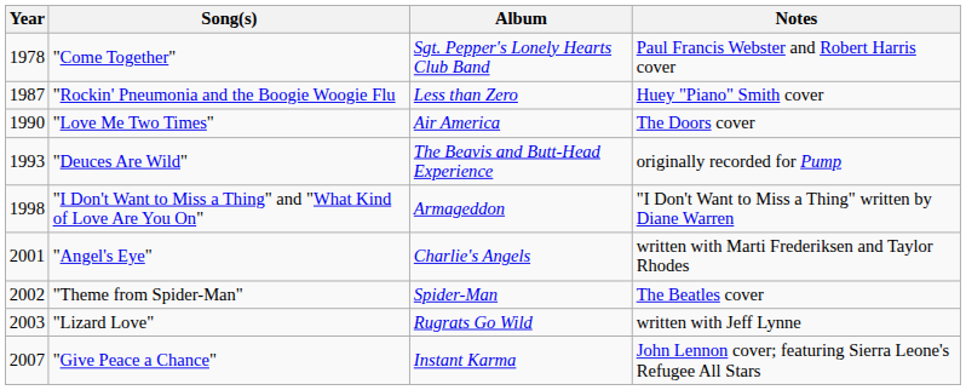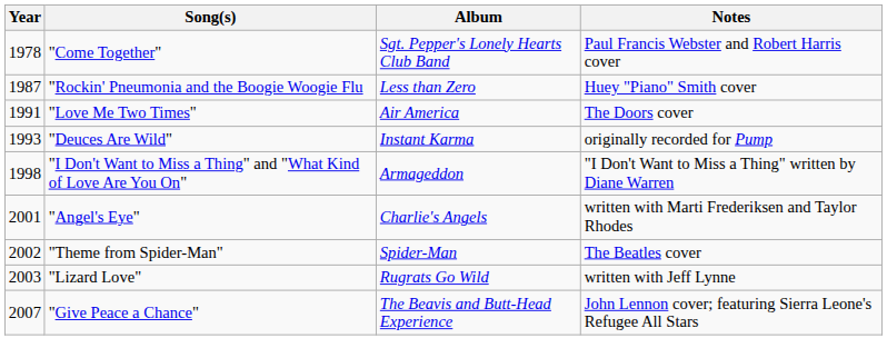"Love Me Two Times" | Year: 1990 -> 1991
"Deuces Are Wild" | Album: The Beavis and Butt-Head Experience -> Instant Karma
"Give Peace a Chance" | Album: Instant Karma -> The Beavis and Butt-Head Experience
